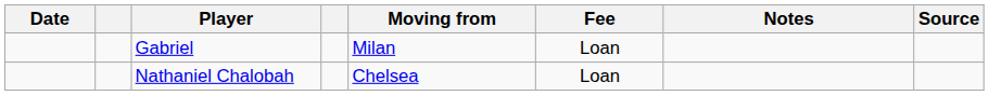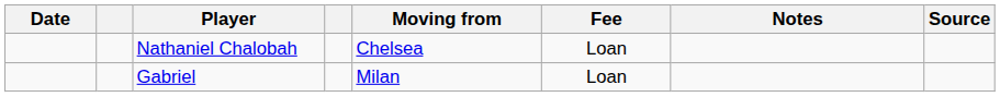rows swapped: Gabriel <-> Nathaniel Chalobah
